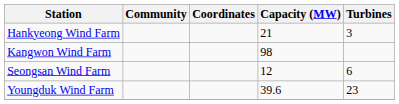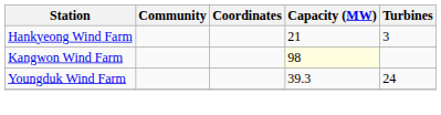Kangwon Wind Farm | Capacity (MW): no background -> lightyellow background
- row: Seongsan Wind Farm | 12 | 6
Youngduk Wind Farm | Capacity (MW): 39.6 -> 39.3
Youngduk Wind Farm | Turbines: 23 -> 24
